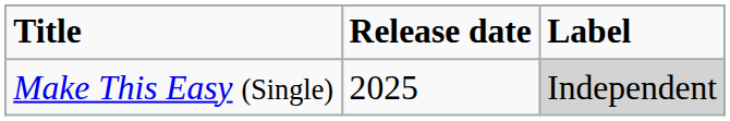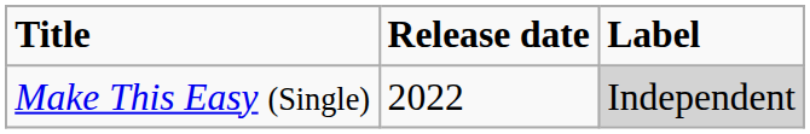Make This Easy (Single) | Release date: 2025 -> 2022
